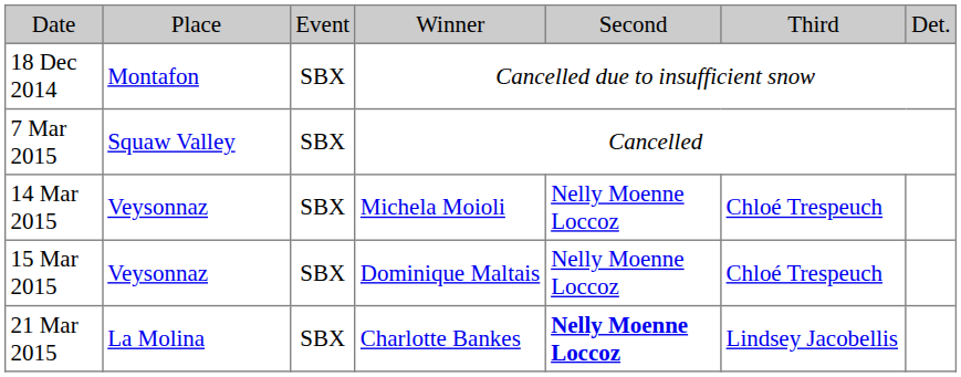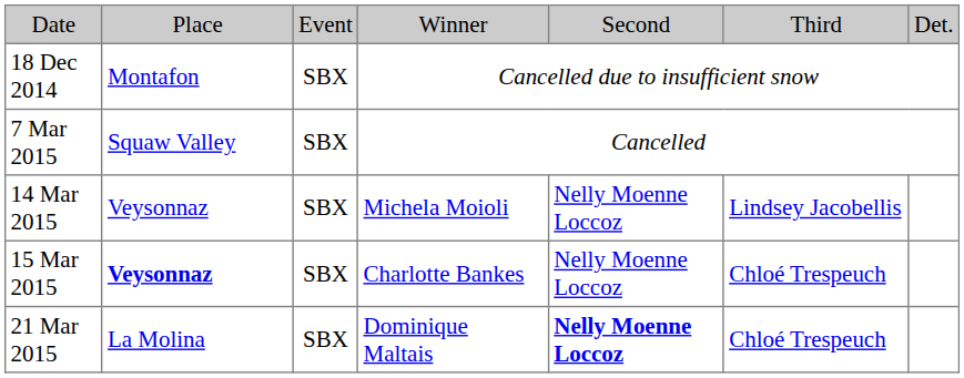14 Mar 2015 | column 6: Chloé Trespeuch -> Lindsey Jacobellis
15 Mar 2015 | column 2: normal -> bold
15 Mar 2015 | column 4: Dominique Maltais -> Charlotte Bankes
21 Mar 2015 | column 4: Charlotte Bankes -> Dominique Maltais
21 Mar 2015 | column 6: Lindsey Jacobellis -> Chloé Trespeuch
